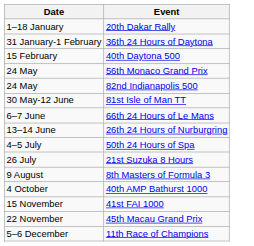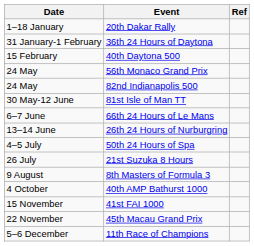+ column: Ref
